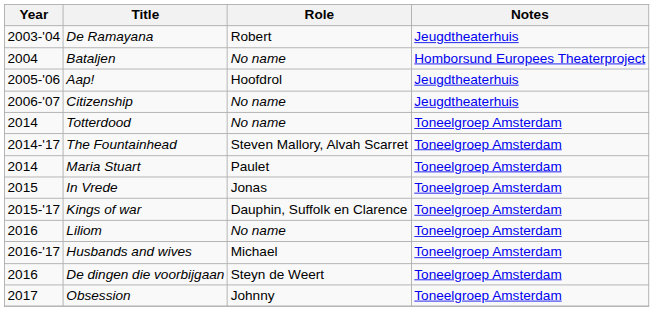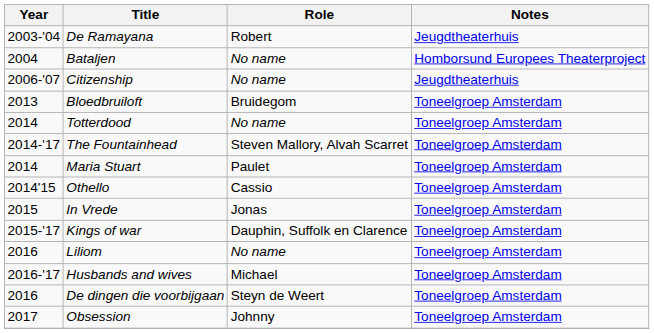- row: 2005-'06 | Aap! | Hoofdrol | Jeugdtheaterhuis
+ row: 2013 | Bloedbruiloft | Bruidegom | Toneelgroep Amsterdam
+ row: 2014'15 | Othello | Cassio | Toneelgroep Amsterdam
